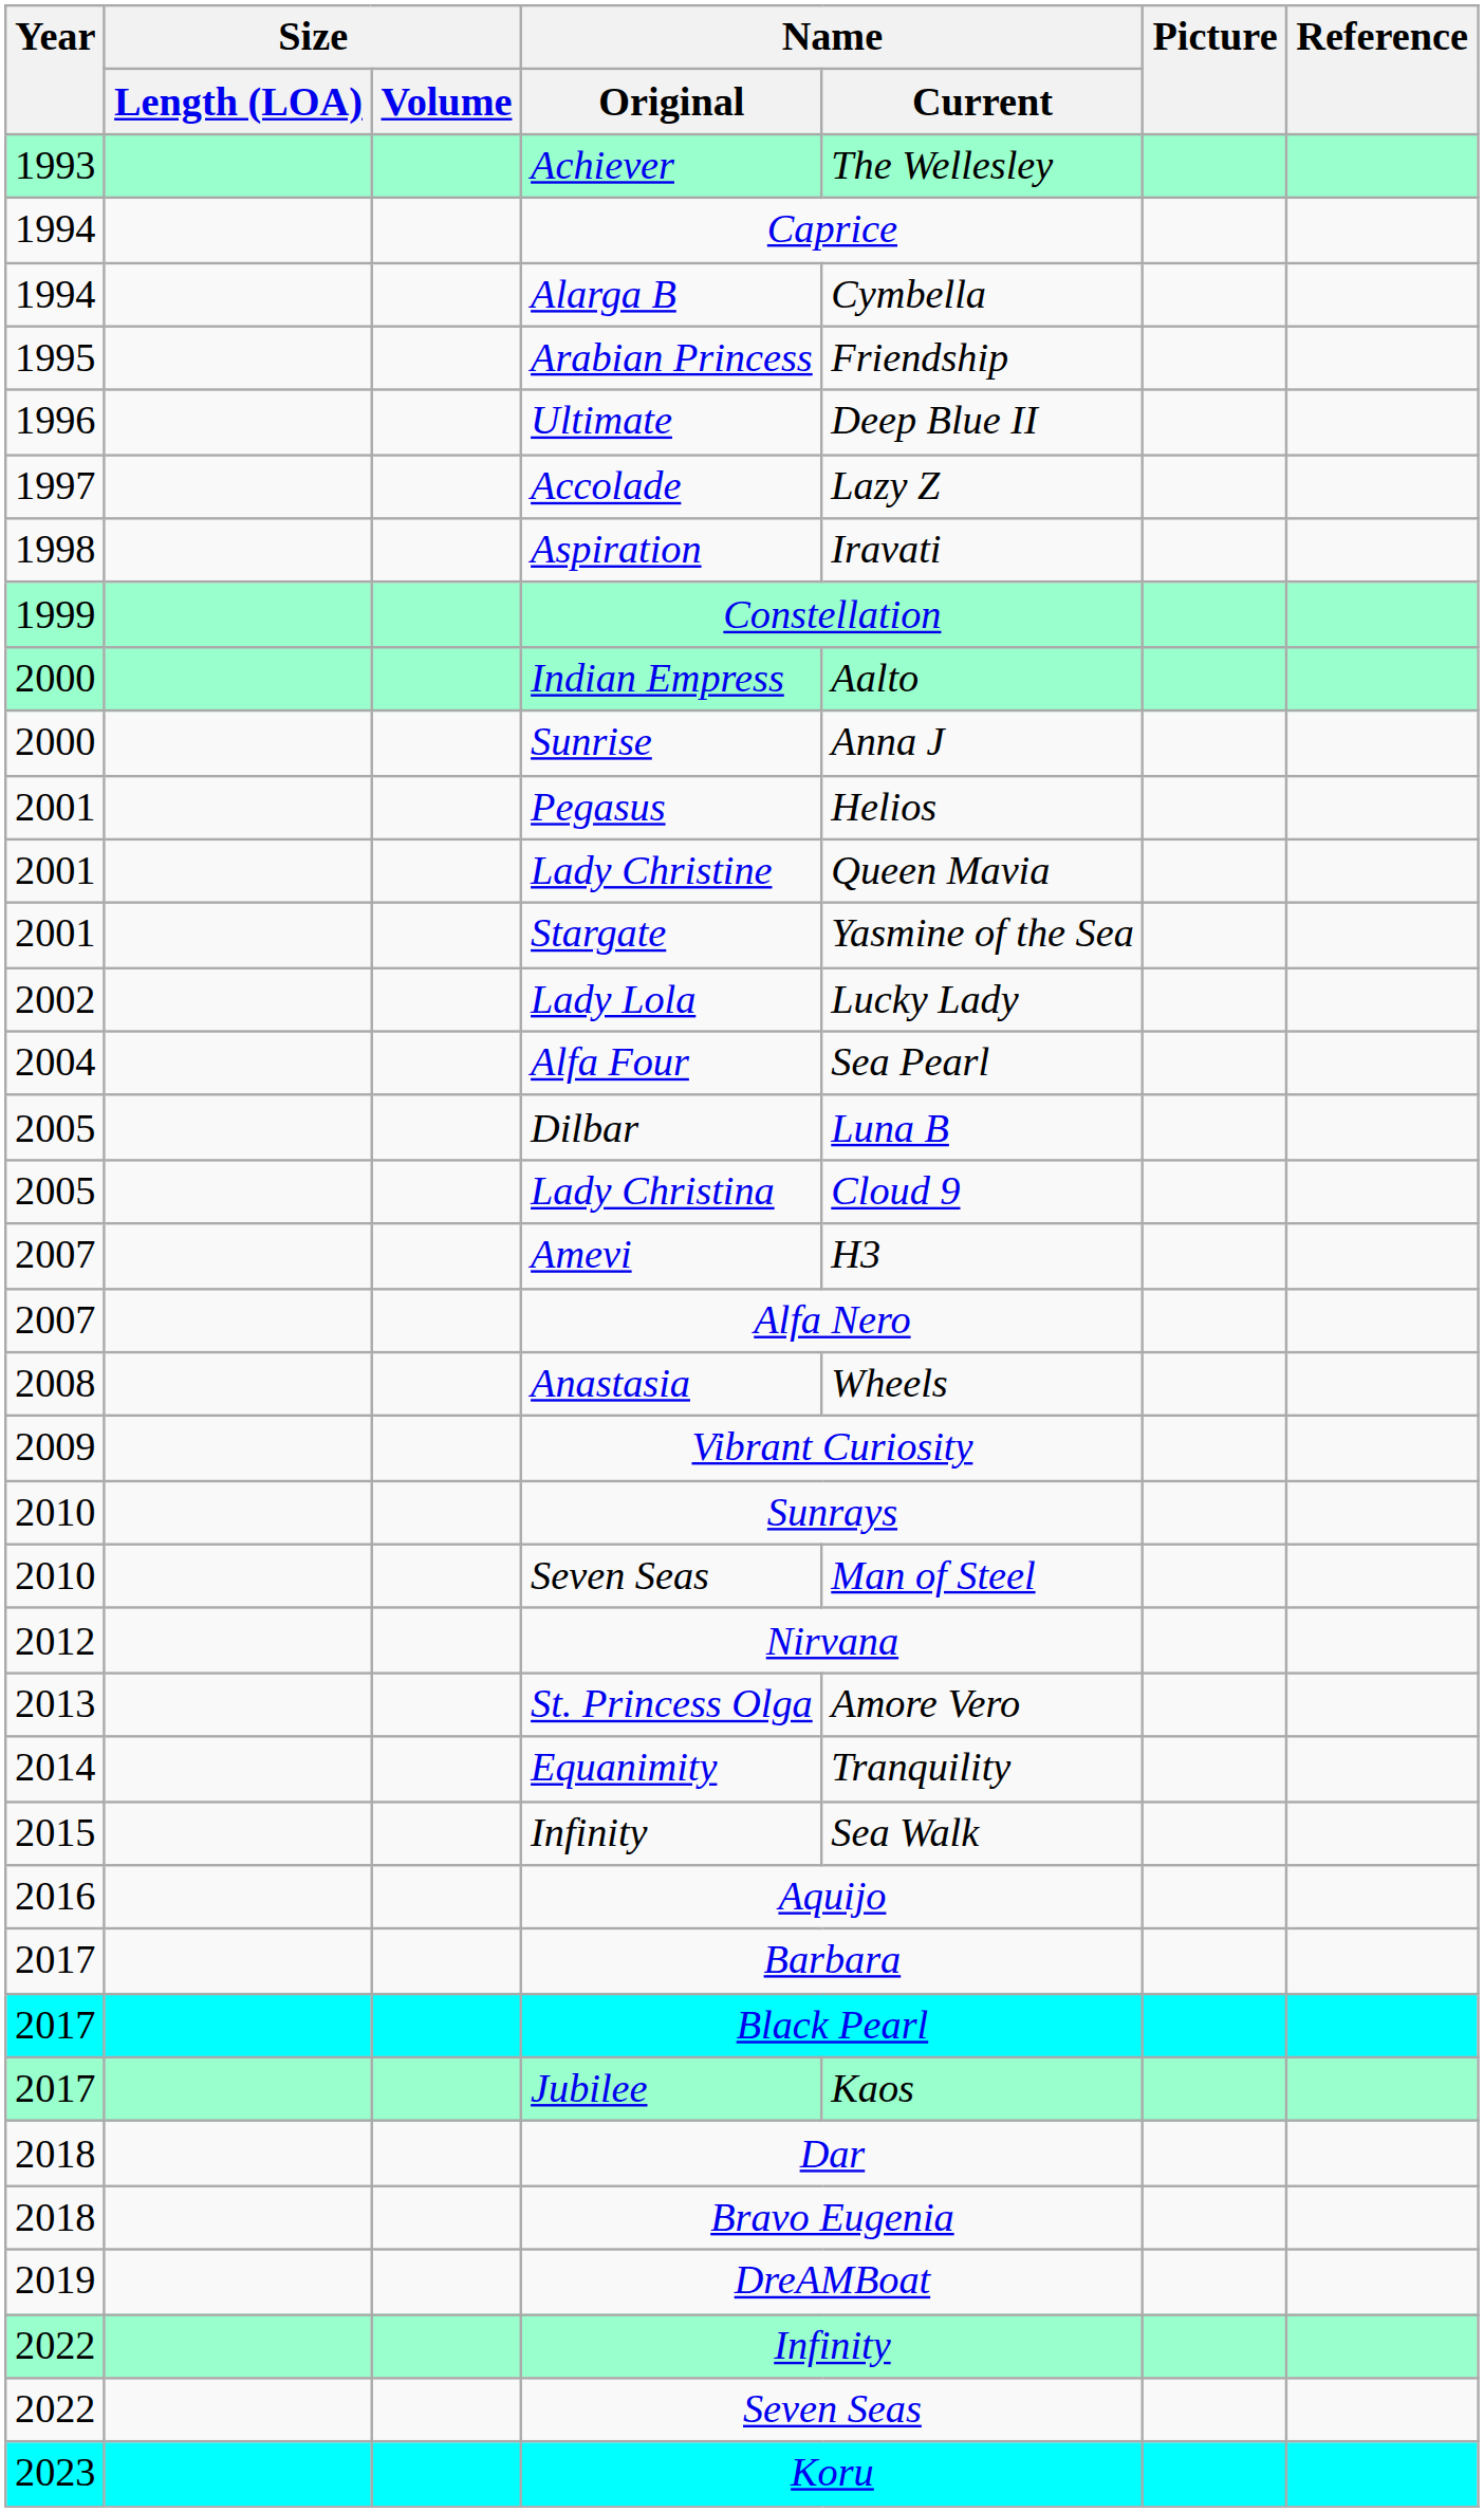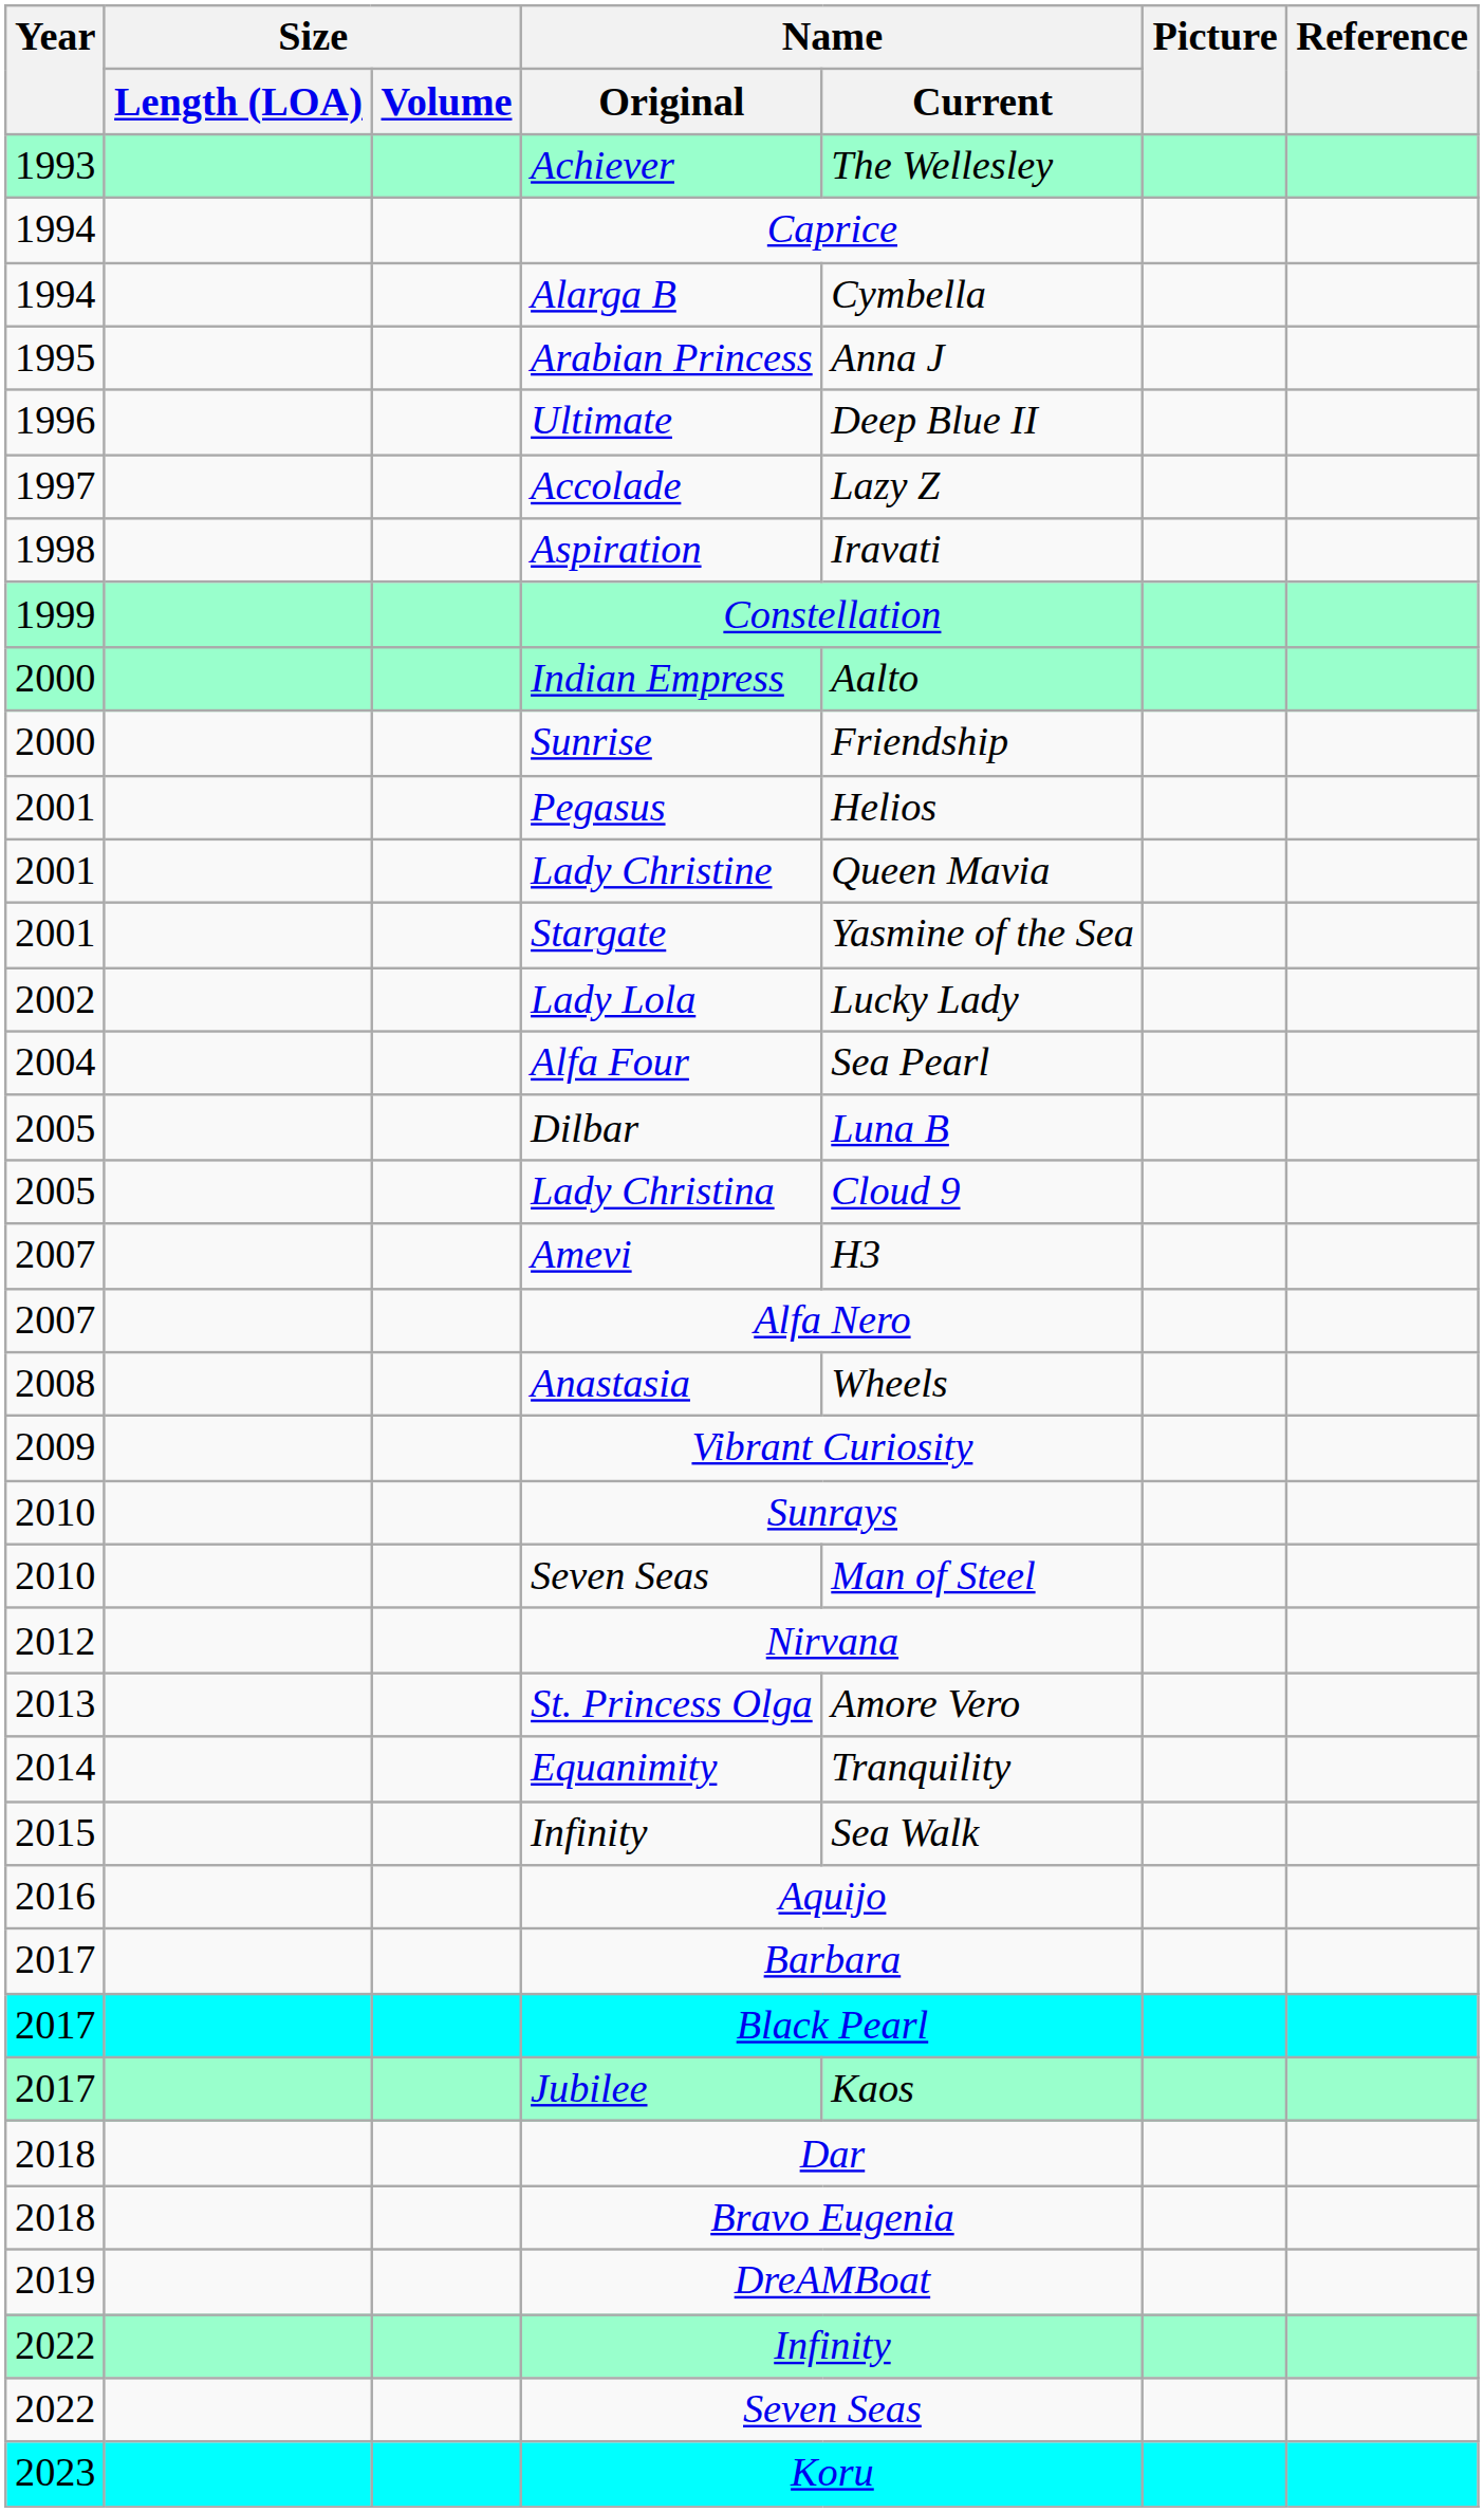Arabian Princess | Name / Current: Friendship -> Anna J
Sunrise | Name / Current: Anna J -> Friendship
